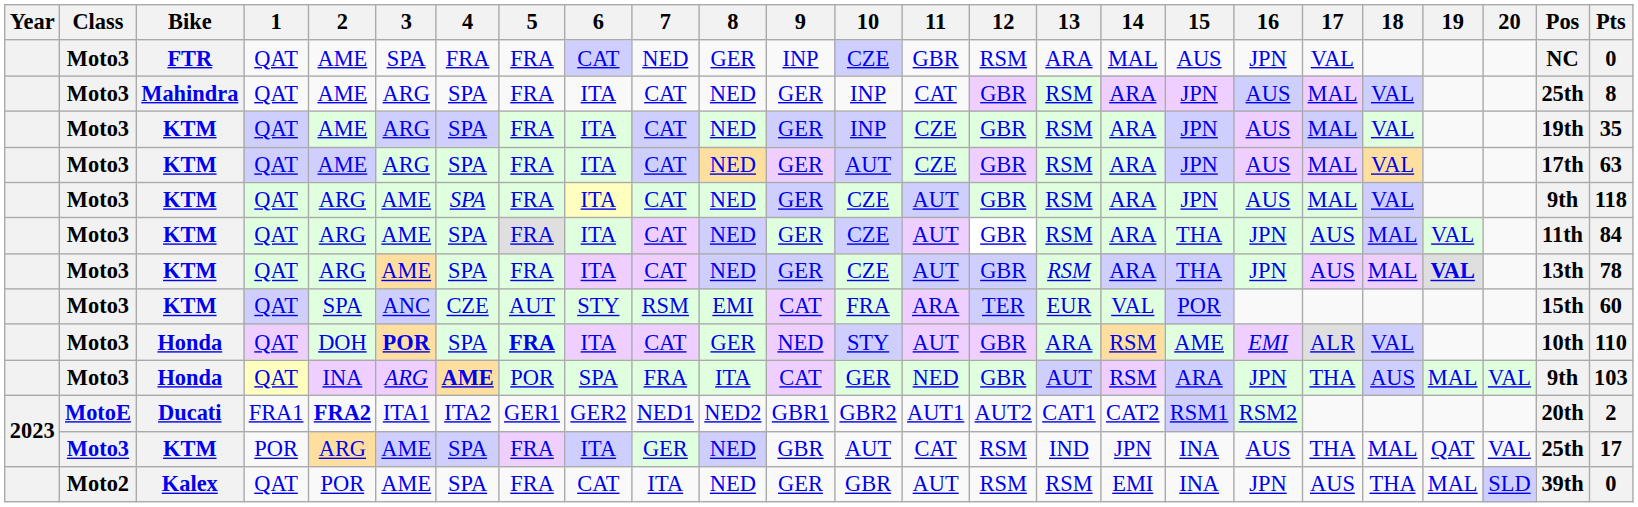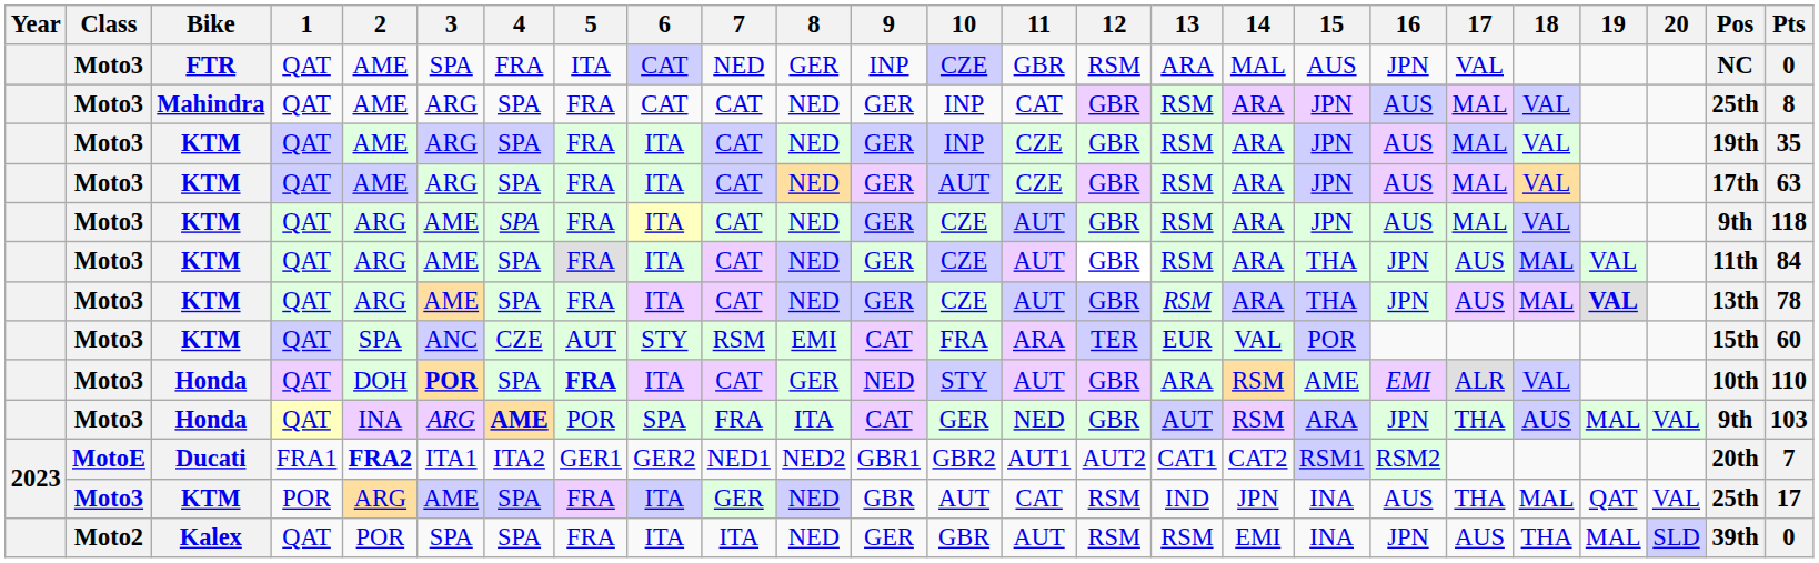FTR | 5: FRA -> ITA
Mahindra | 6: ITA -> CAT
Ducati | Pts: 2 -> 7
Kalex | 3: AME -> SPA
Kalex | 6: CAT -> ITA
